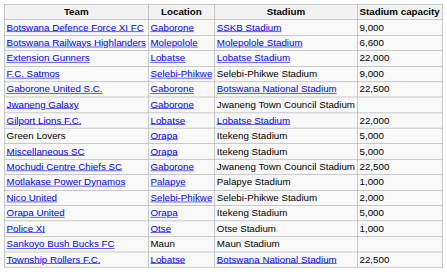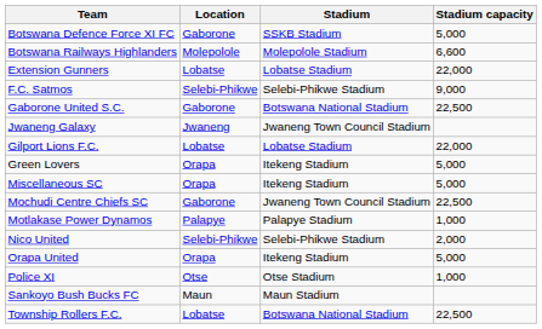Botswana Defence Force XI FC | Stadium capacity: 9,000 -> 5,000
Jwaneng Galaxy | Location: Gaborone -> Jwaneng
